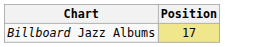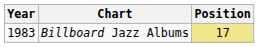+ column: Year | 1983
